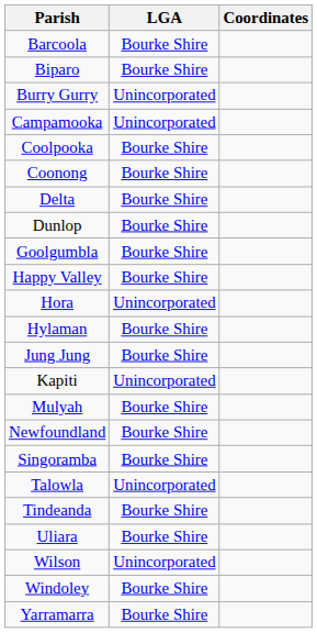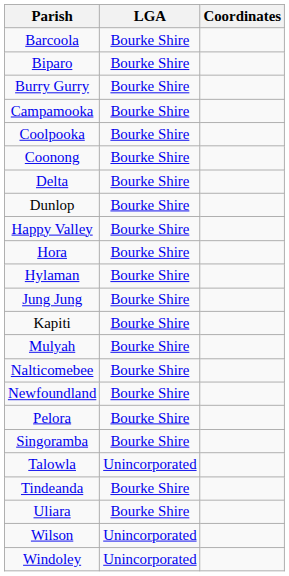Burry Gurry | LGA: Unincorporated -> Bourke Shire
Campamooka | LGA: Unincorporated -> Bourke Shire
- row: Goolgumbla | Bourke Shire
Hora | LGA: Unincorporated -> Bourke Shire
Kapiti | LGA: Unincorporated -> Bourke Shire
+ row: Nalticomebee | Bourke Shire
+ row: Pelora | Bourke Shire
Windoley | LGA: Bourke Shire -> Unincorporated
- row: Yarramarra | Bourke Shire
